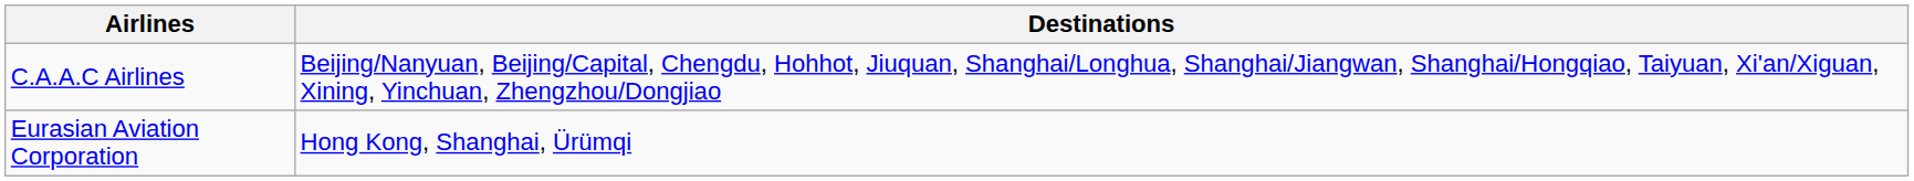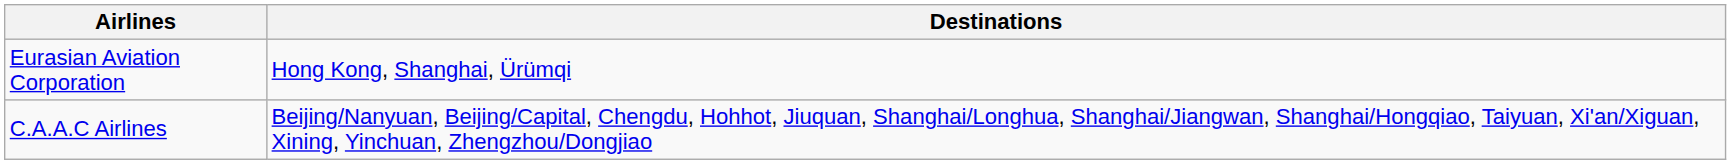rows swapped: C.A.A.C Airlines <-> Eurasian Aviation Corporation
